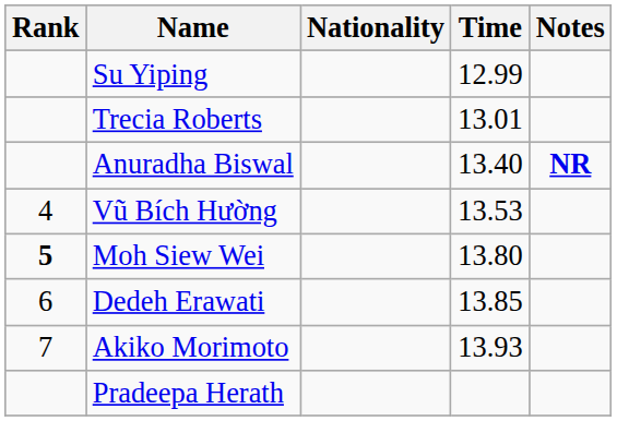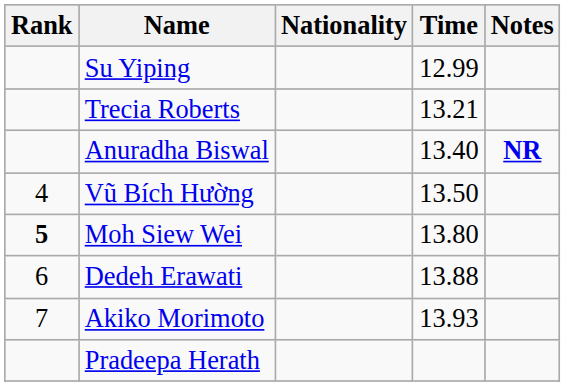Trecia Roberts | Time: 13.01 -> 13.21
Vũ Bích Hường | Time: 13.53 -> 13.50
Dedeh Erawati | Time: 13.85 -> 13.88
